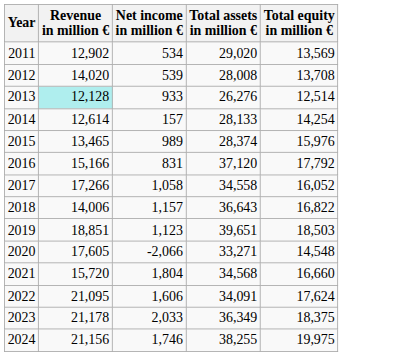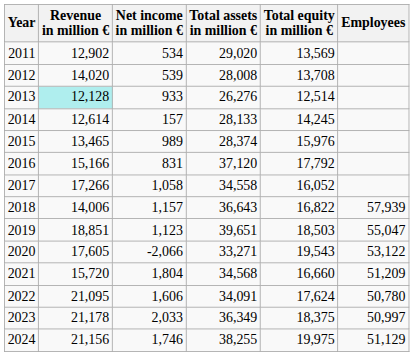+ column: Employees | 57,939 | 55,047 | 53,122 | 51,209 | 50,780 | 50,997 | 51,129
2014 | Total equity in million €: 14,254 -> 14,245
2020 | Total equity in million €: 14,548 -> 19,543
